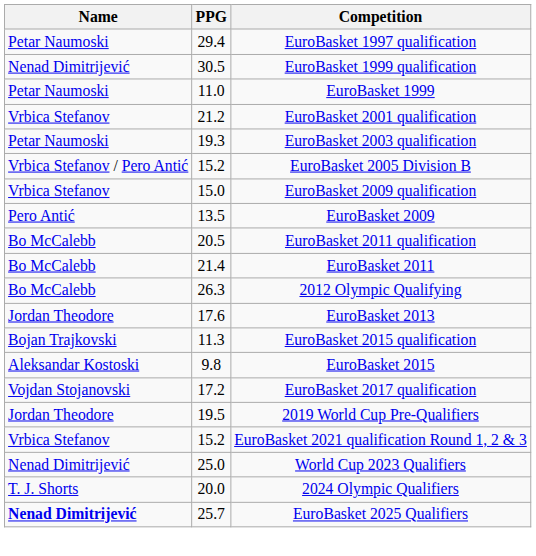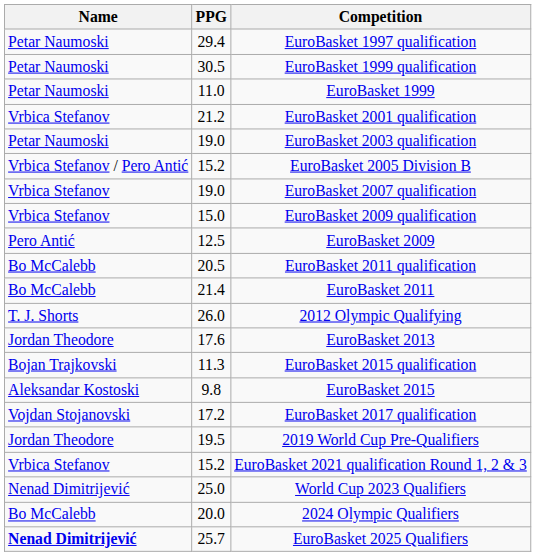EuroBasket 1999 qualification | Name: Nenad Dimitrijević -> Petar Naumoski
EuroBasket 2003 qualification | PPG: 19.3 -> 19.0
+ row: Vrbica Stefanov | 19.0 | EuroBasket 2007 qualification
EuroBasket 2009 | PPG: 13.5 -> 12.5
2012 Olympic Qualifying | Name: Bo McCalebb -> T. J. Shorts
2012 Olympic Qualifying | PPG: 26.3 -> 26.0
2024 Olympic Qualifiers | Name: T. J. Shorts -> Bo McCalebb
